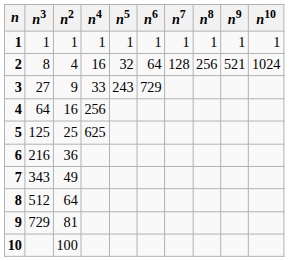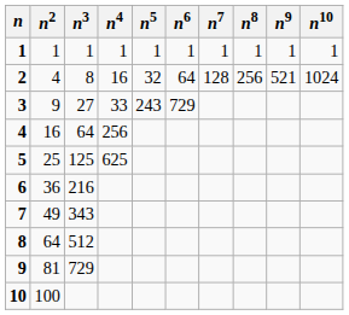columns swapped: n2 <-> n3
